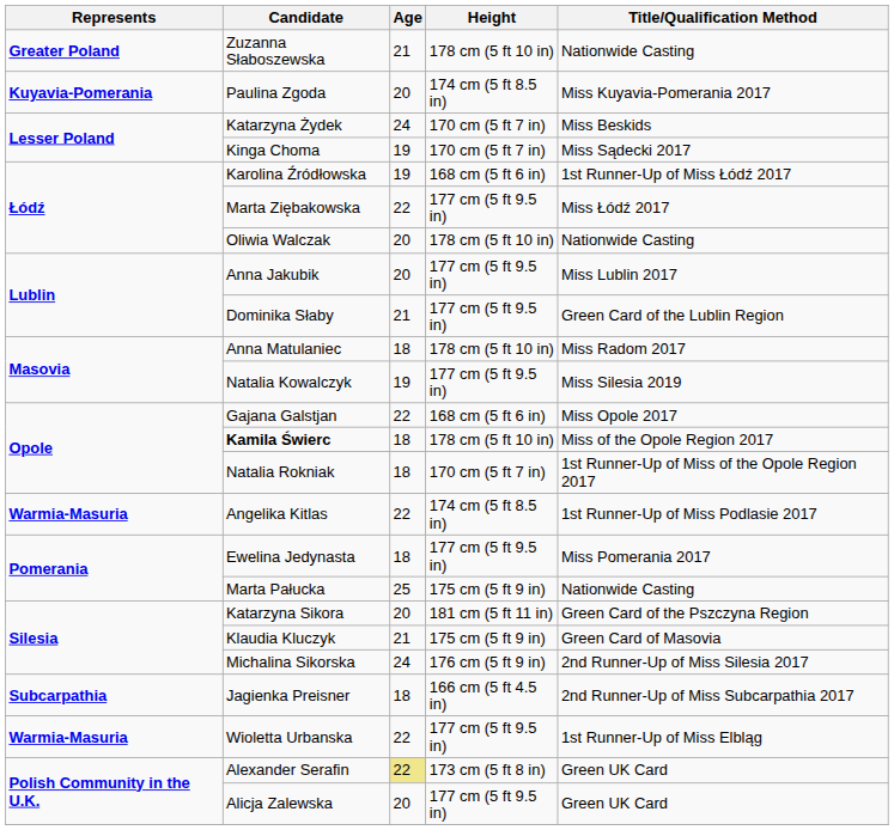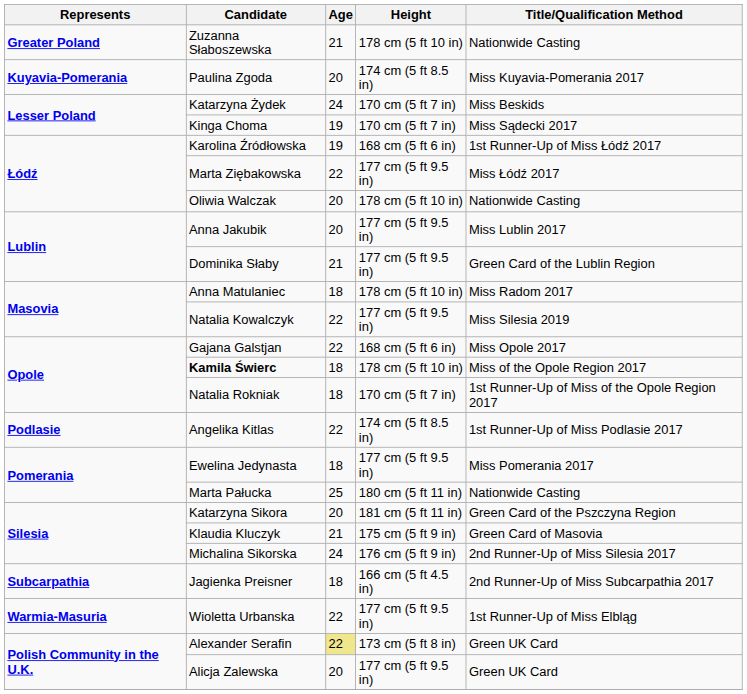Natalia Kowalczyk | Age: 19 -> 22
Angelika Kitlas | Represents: Warmia-Masuria -> Podlasie
Marta Pałucka | Height: 175 cm (5 ft 9 in) -> 180 cm (5 ft 11 in)
